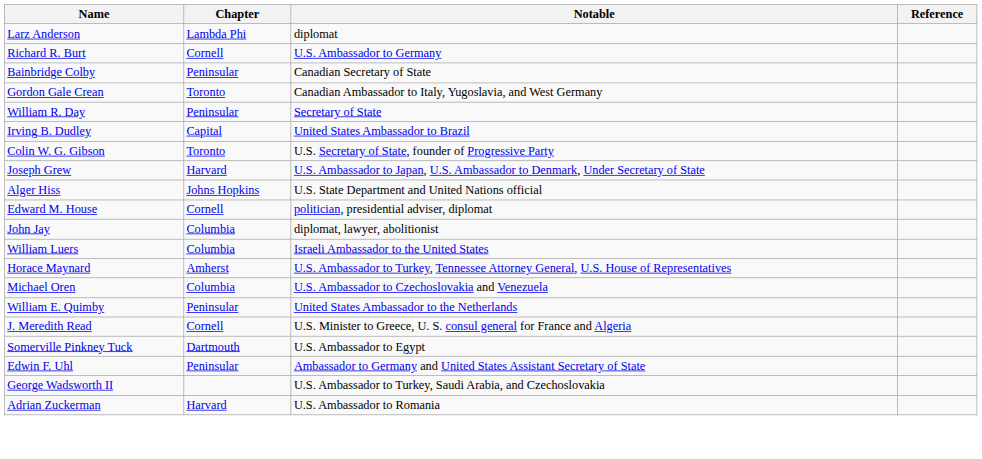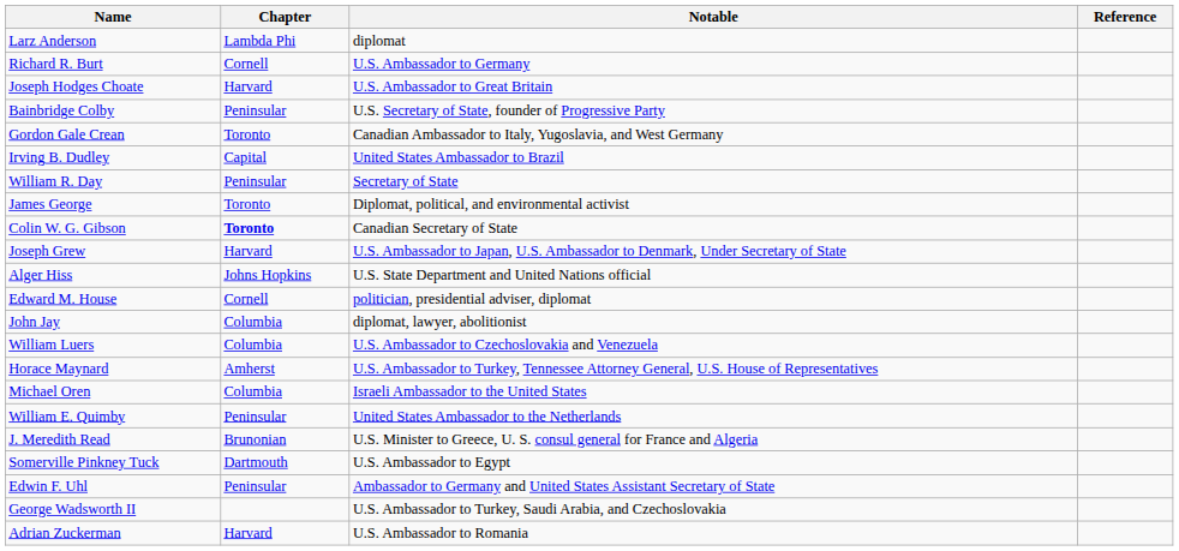+ row: Joseph Hodges Choate | Harvard | U.S. Ambassador to Great Britain
Bainbridge Colby | Notable: Canadian Secretary of State -> U.S. Secretary of State, founder of Progressive Party
rows swapped: William R. Day <-> Irving B. Dudley
+ row: James George | Toronto | Diplomat, political, and environmental activist
Colin W. G. Gibson | Chapter: normal -> bold
Colin W. G. Gibson | Notable: U.S. Secretary of State, founder of Progressive Party -> Canadian Secretary of State
William Luers | Notable: Israeli Ambassador to the United States -> U.S. Ambassador to Czechoslovakia and Venezuela
Michael Oren | Notable: U.S. Ambassador to Czechoslovakia and Venezuela -> Israeli Ambassador to the United States
J. Meredith Read | Chapter: Cornell -> Brunonian
